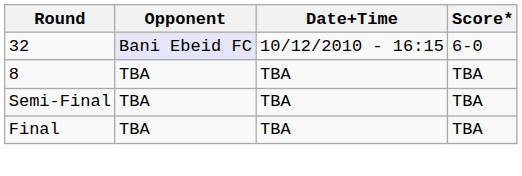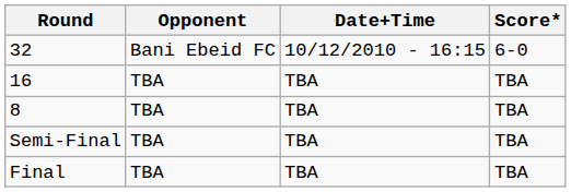32 | Opponent: lavender background -> no background
+ row: 16 | TBA | TBA | TBA
